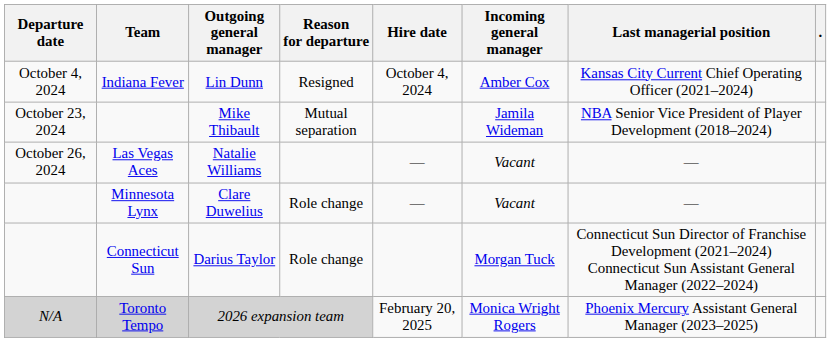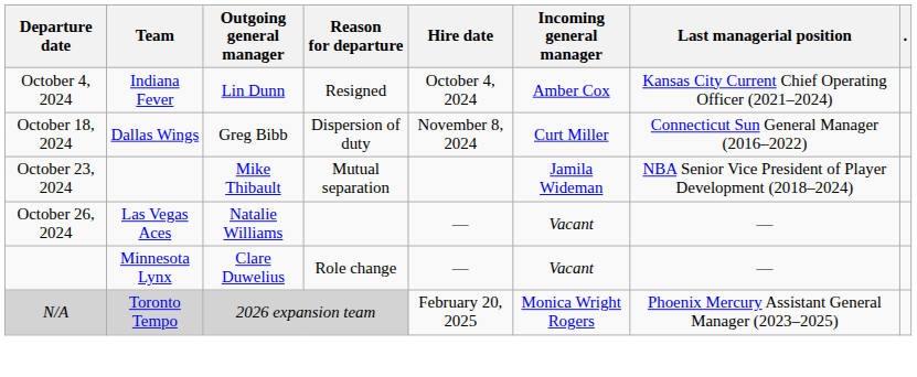+ row: October 18, 2024 | Dallas Wings | Greg Bibb | Dispersion of duty | November 8, 2024 | Curt Miller | Connecticut Sun General Manager (2016–2022)
- row: Connecticut Sun | Darius Taylor | Role change | Morgan Tuck | Connecticut Sun Director of Franchise Development (2021–2024) Connecticut Sun Assistant General Manager (2022–2024)
